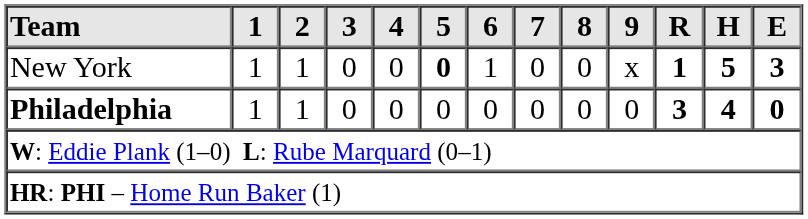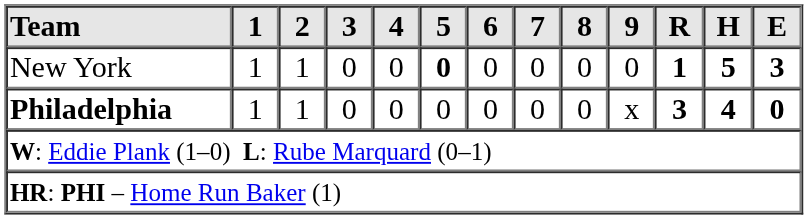New York | 6: 1 -> 0
New York | 9: x -> 0
Philadelphia | 9: 0 -> x
